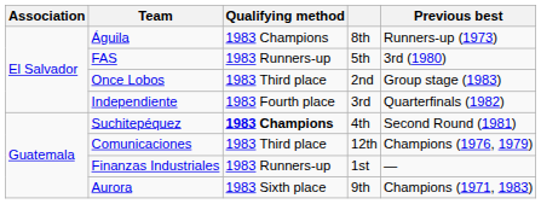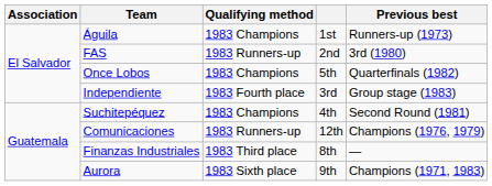Águila | column 4: 8th -> 1st
FAS | column 4: 5th -> 2nd
Once Lobos | Qualifying method: 1983 Third place -> 1983 Champions
Once Lobos | column 4: 2nd -> 5th
Once Lobos | Previous best: Group stage (1983) -> Quarterfinals (1982)
Independiente | Previous best: Quarterfinals (1982) -> Group stage (1983)
Suchitepéquez | Qualifying method: bold -> normal
Comunicaciones | Qualifying method: 1983 Third place -> 1983 Runners-up
Finanzas Industriales | Qualifying method: 1983 Runners-up -> 1983 Third place
Finanzas Industriales | column 4: 1st -> 8th
